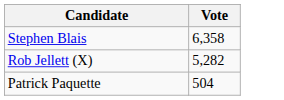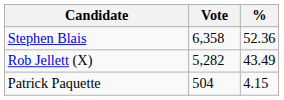+ column: % | 52.36 | 43.49 | 4.15
